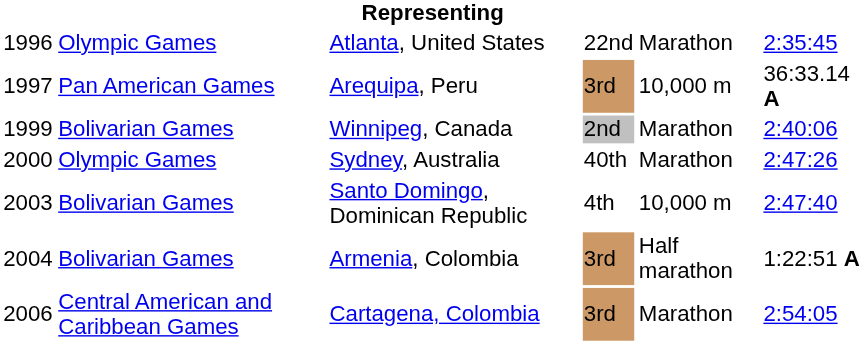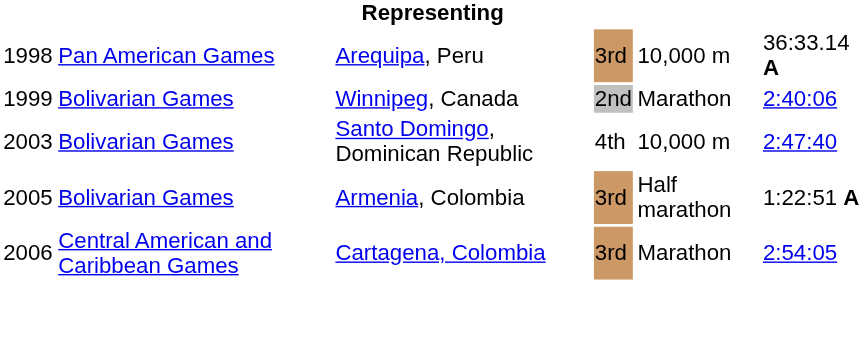- row: 1996 | Olympic Games | Atlanta, United States | 22nd | Marathon | 2:35:45
Arequipa, Peru | column 1: 1997 -> 1998
- row: 2000 | Olympic Games | Sydney, Australia | 40th | Marathon | 2:47:26
Armenia, Colombia | column 1: 2004 -> 2005
